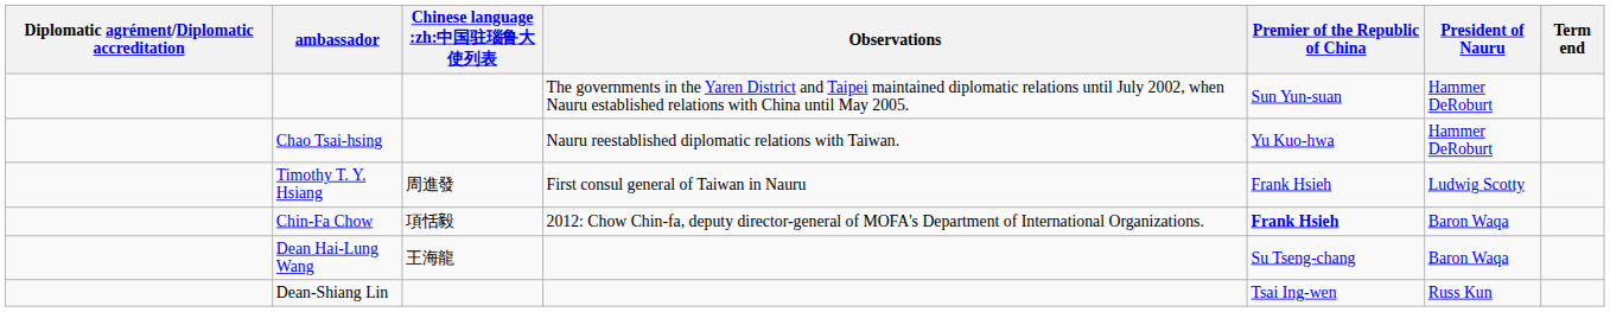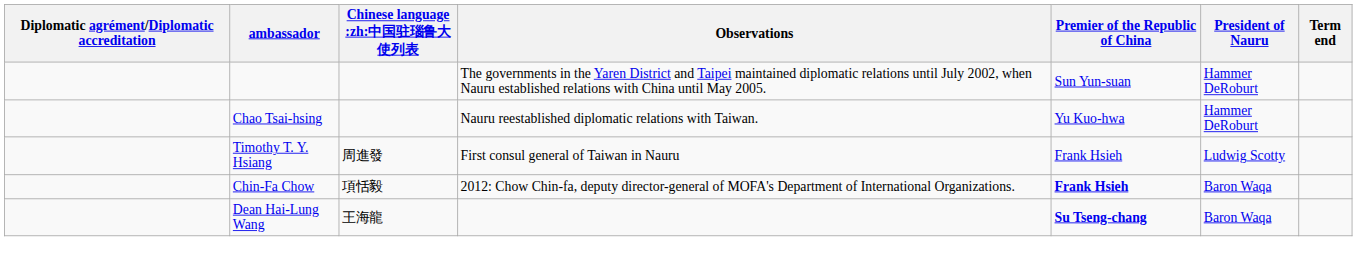Dean Hai-Lung Wang | Premier of the Republic of China: normal -> bold
- row: Dean-Shiang Lin | Tsai Ing-wen | Russ Kun
